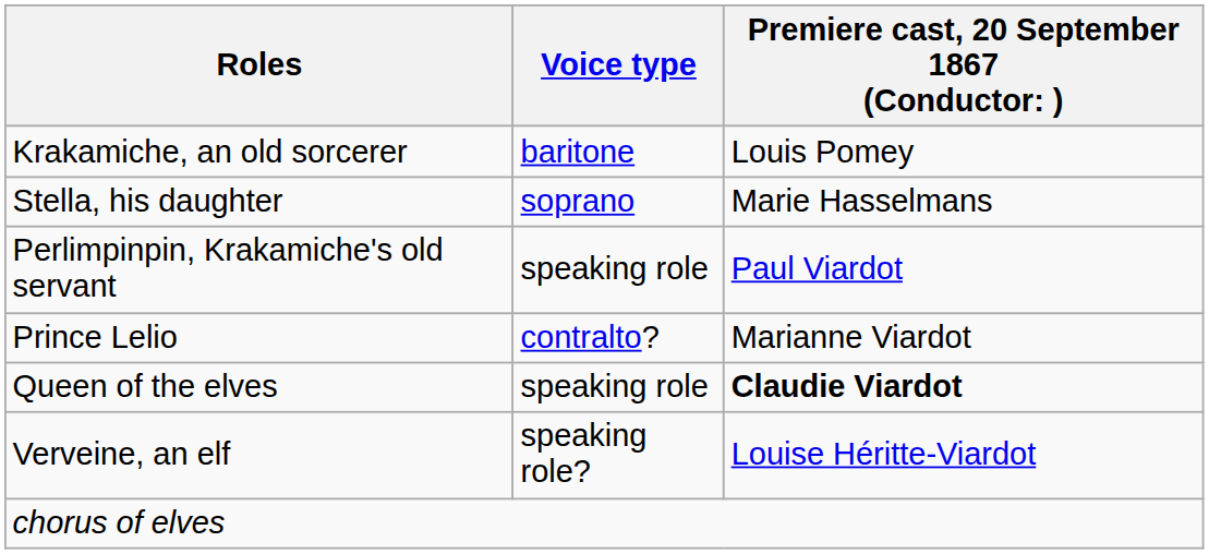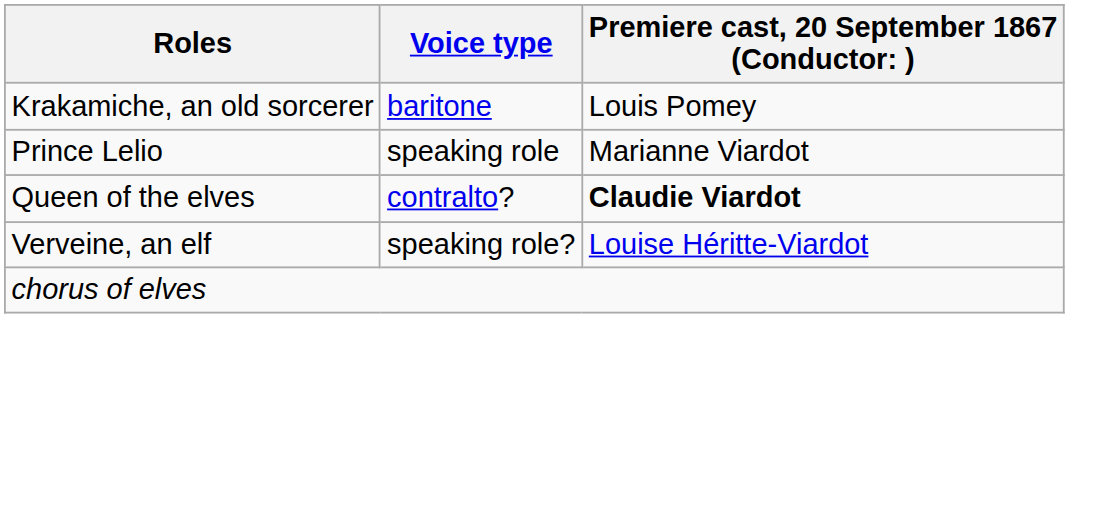- row: Stella, his daughter | soprano | Marie Hasselmans
- row: Perlimpinpin, Krakamiche's old servant | speaking role | Paul Viardot
Prince Lelio | Voice type: contralto? -> speaking role
Queen of the elves | Voice type: speaking role -> contralto?
